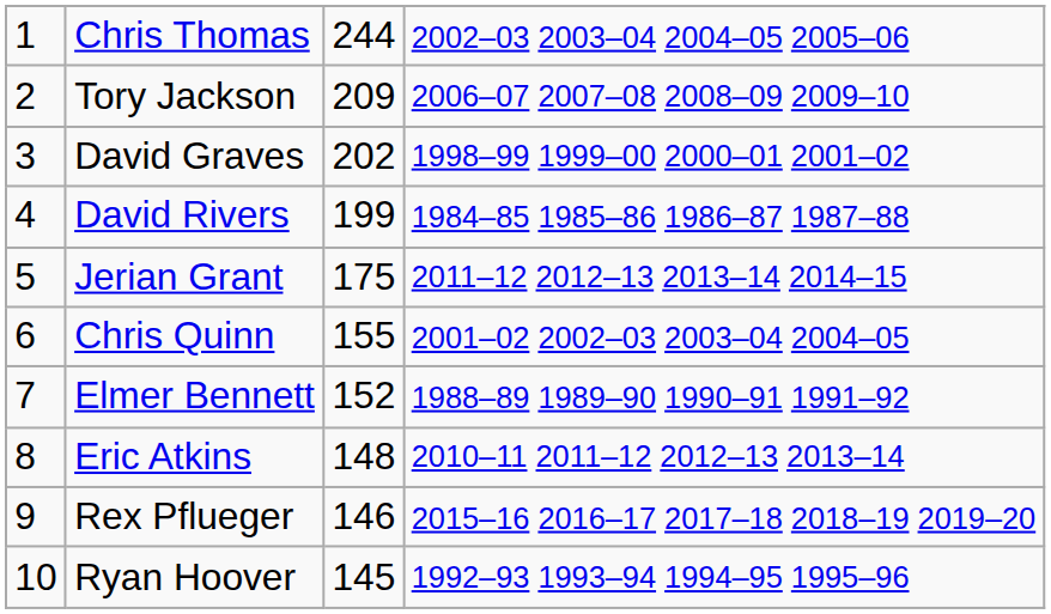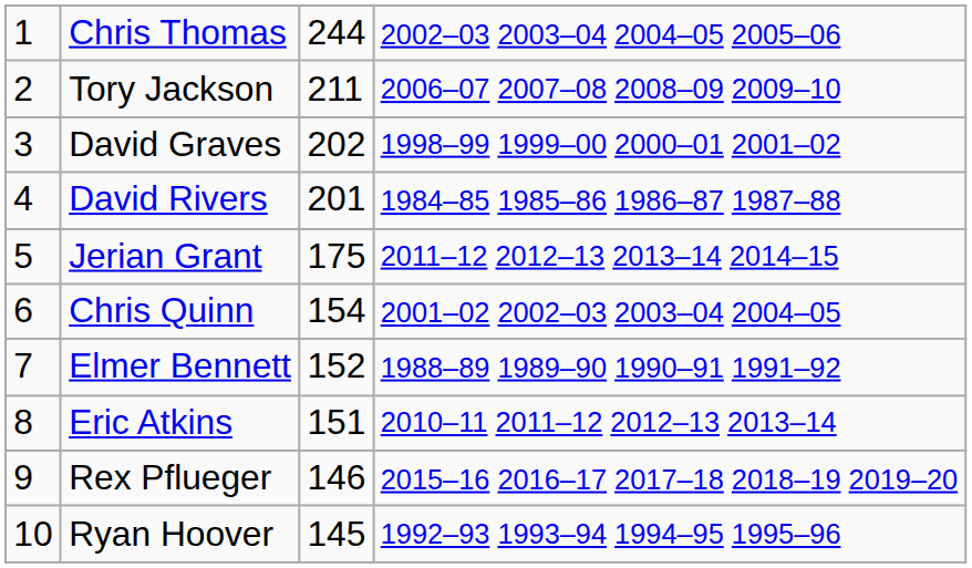Tory Jackson | column 3: 209 -> 211
David Rivers | column 3: 199 -> 201
Chris Quinn | column 3: 155 -> 154
Eric Atkins | column 3: 148 -> 151
